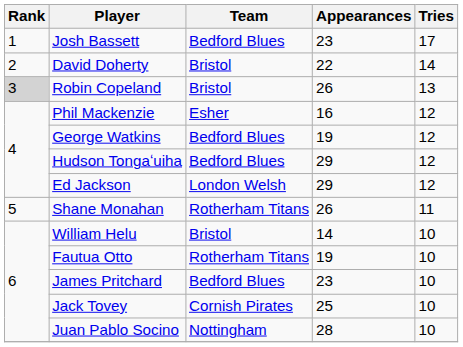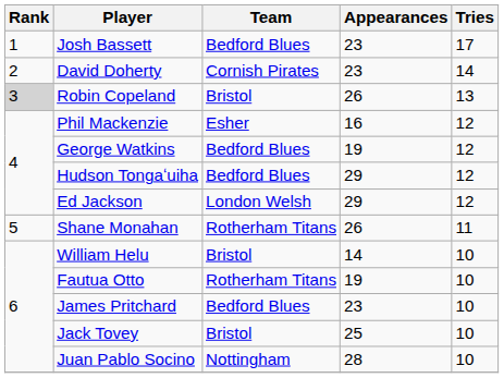David Doherty | Team: Bristol -> Cornish Pirates
David Doherty | Appearances: 22 -> 23
Jack Tovey | Team: Cornish Pirates -> Bristol
